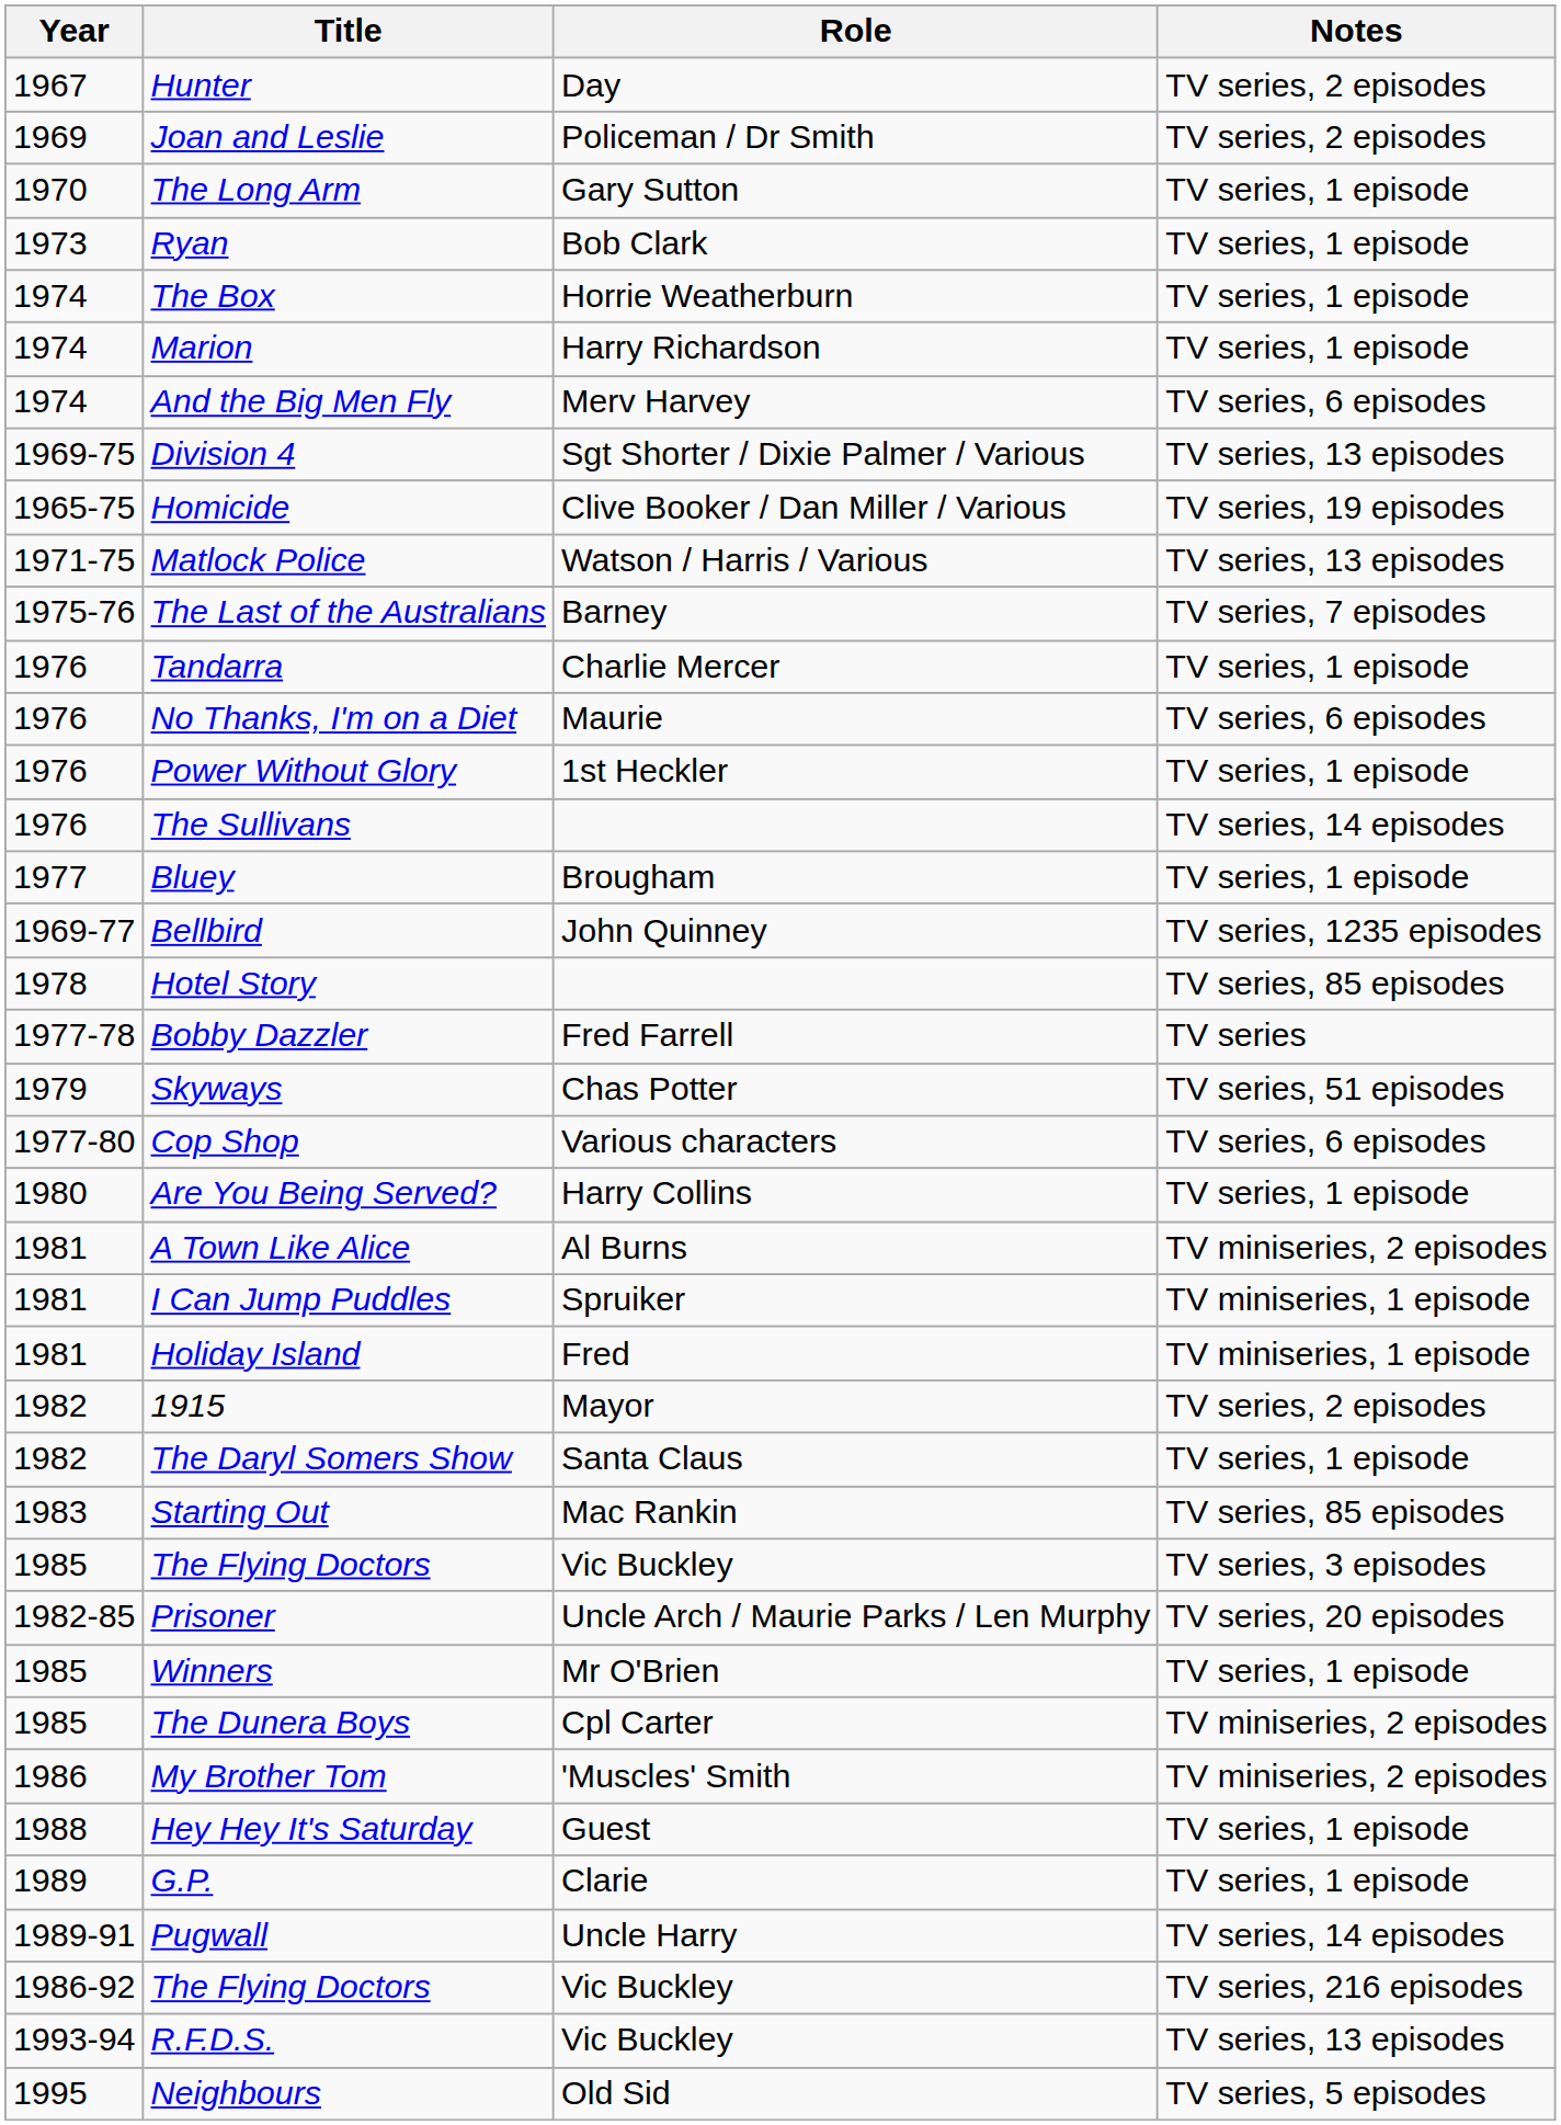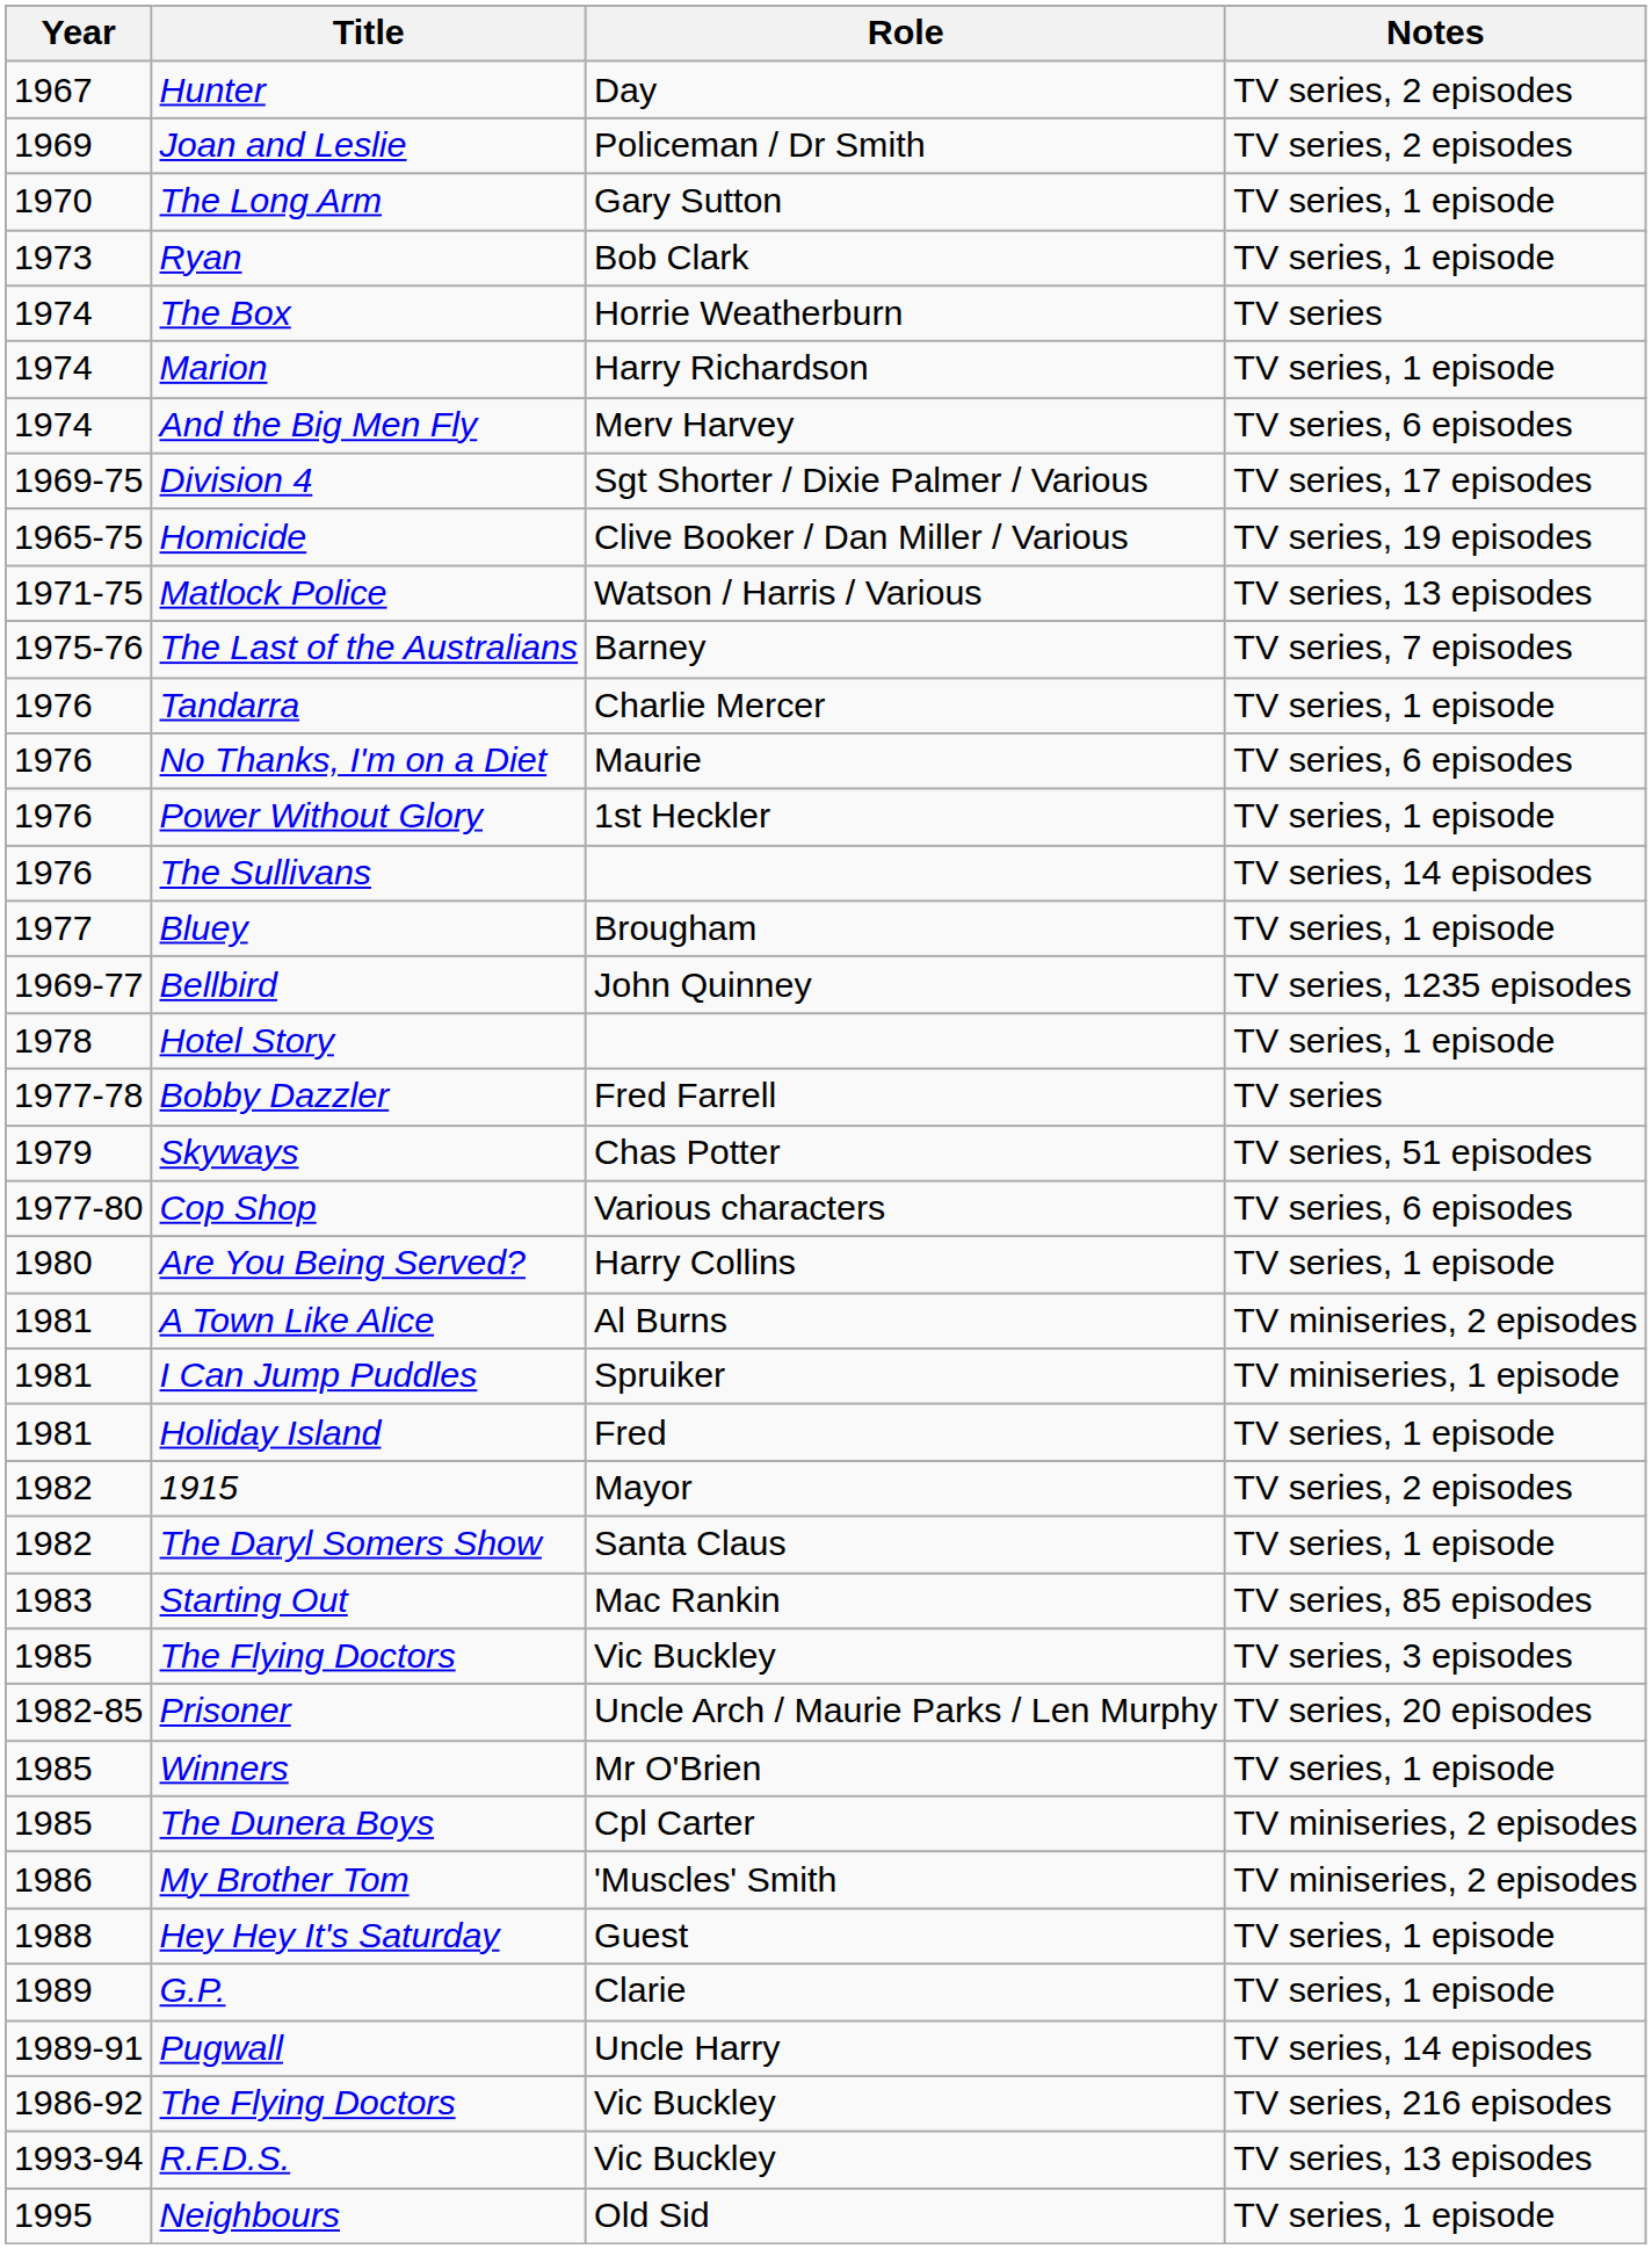The Box | Notes: TV series, 1 episode -> TV series
Division 4 | Notes: TV series, 13 episodes -> TV series, 17 episodes
Hotel Story | Notes: TV series, 85 episodes -> TV series, 1 episode
Holiday Island | Notes: TV miniseries, 1 episode -> TV series, 1 episode
Neighbours | Notes: TV series, 5 episodes -> TV series, 1 episode
